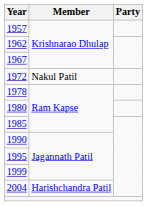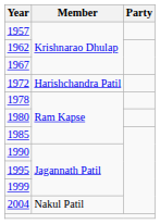1972 | Member: Nakul Patil -> Harishchandra Patil
2004 | Member: Harishchandra Patil -> Nakul Patil
